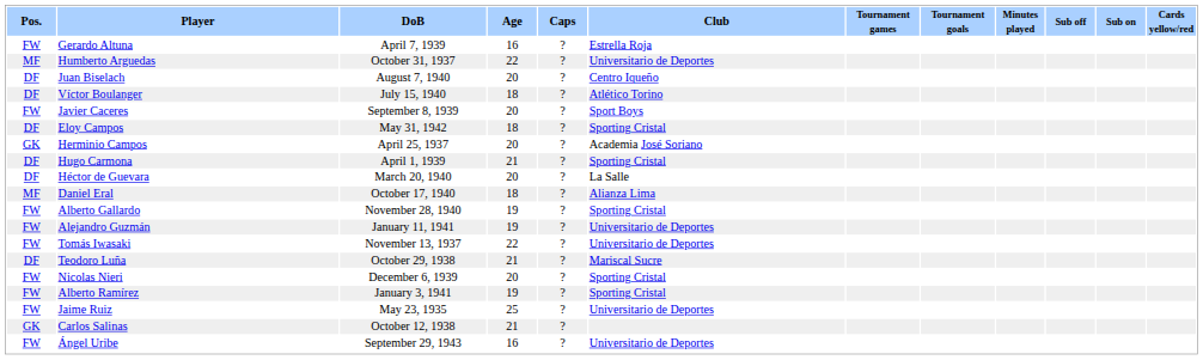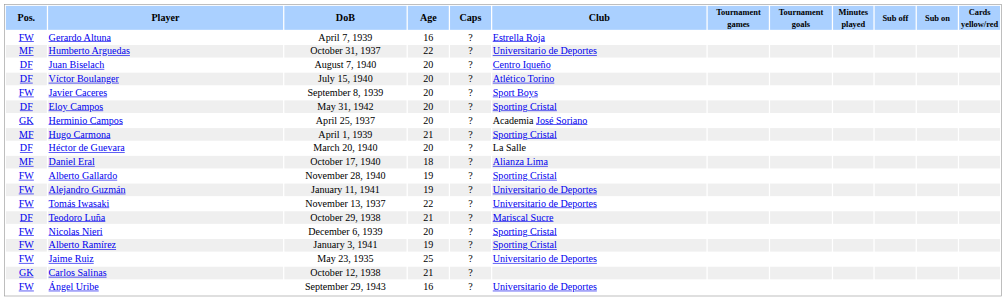Víctor Boulanger | Age: 18 -> 20
Eloy Campos | Age: 18 -> 20
Hugo Carmona | Pos.: DF -> MF
